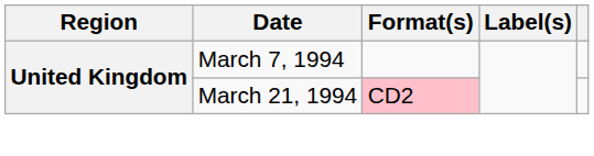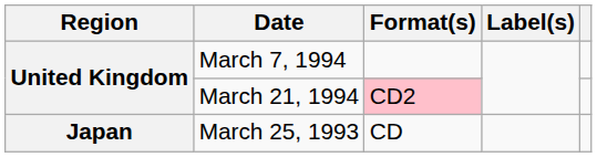+ row: Japan | March 25, 1993 | CD
